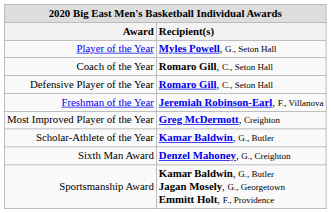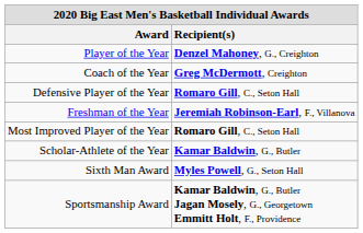Player of the Year | Recipient(s): Myles Powell, G., Seton Hall -> Denzel Mahoney, G., Creighton
Coach of the Year | Recipient(s): Romaro Gill, C., Seton Hall -> Greg McDermott, Creighton
Most Improved Player of the Year | Recipient(s): Greg McDermott, Creighton -> Romaro Gill, C., Seton Hall
Sixth Man Award | Recipient(s): Denzel Mahoney, G., Creighton -> Myles Powell, G., Seton Hall
